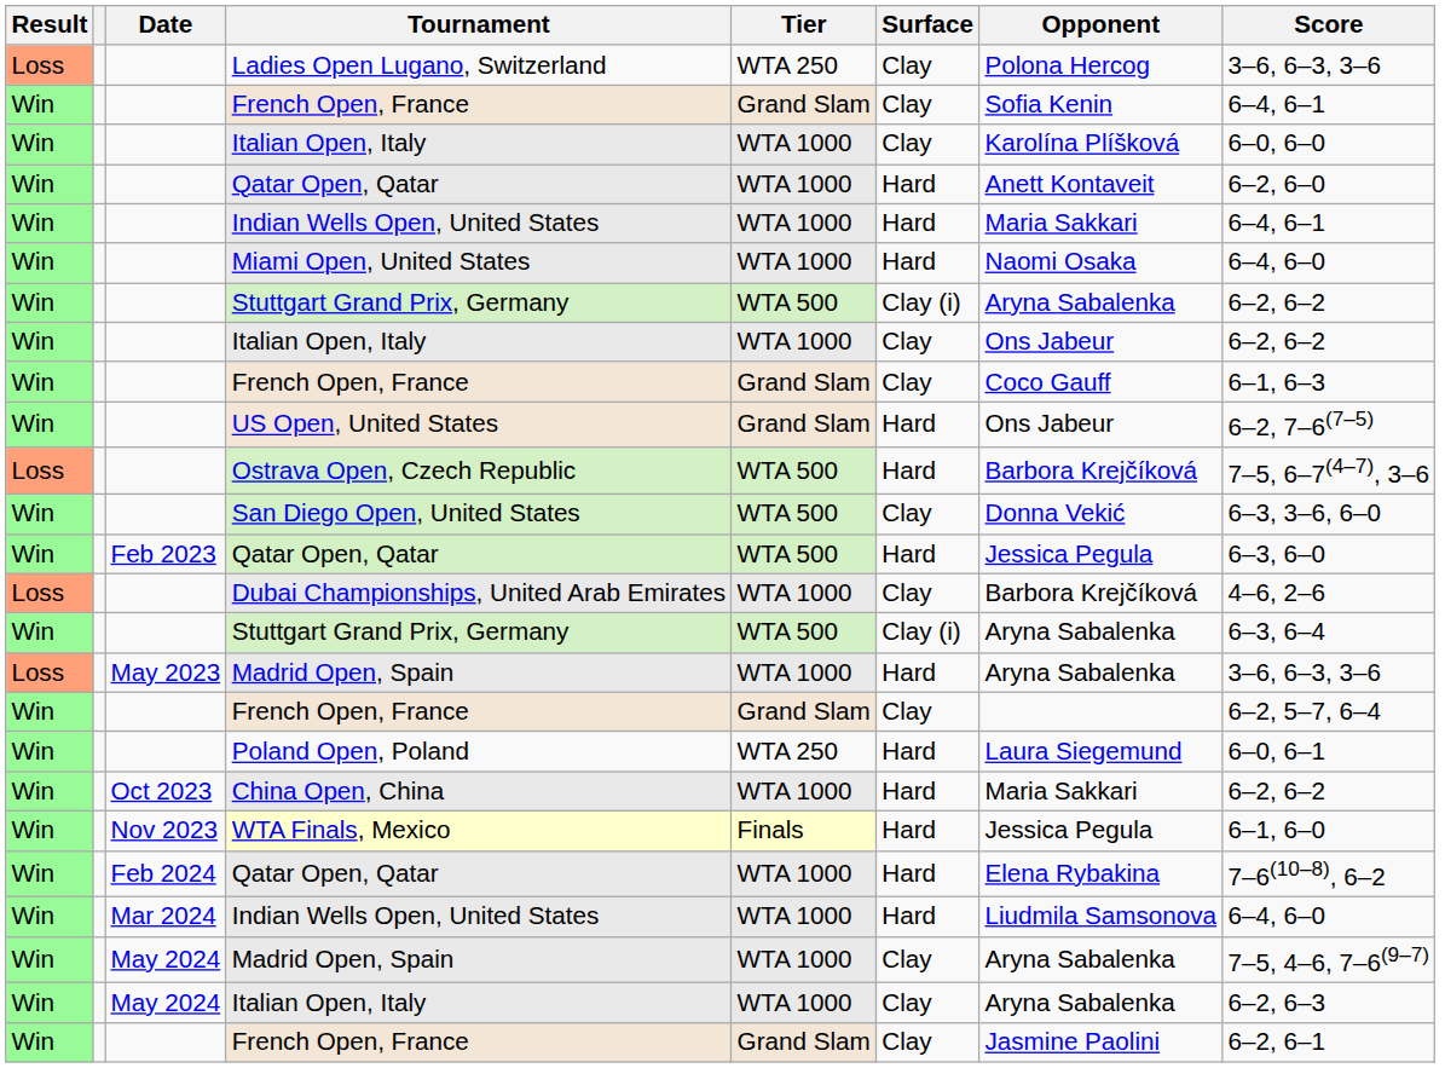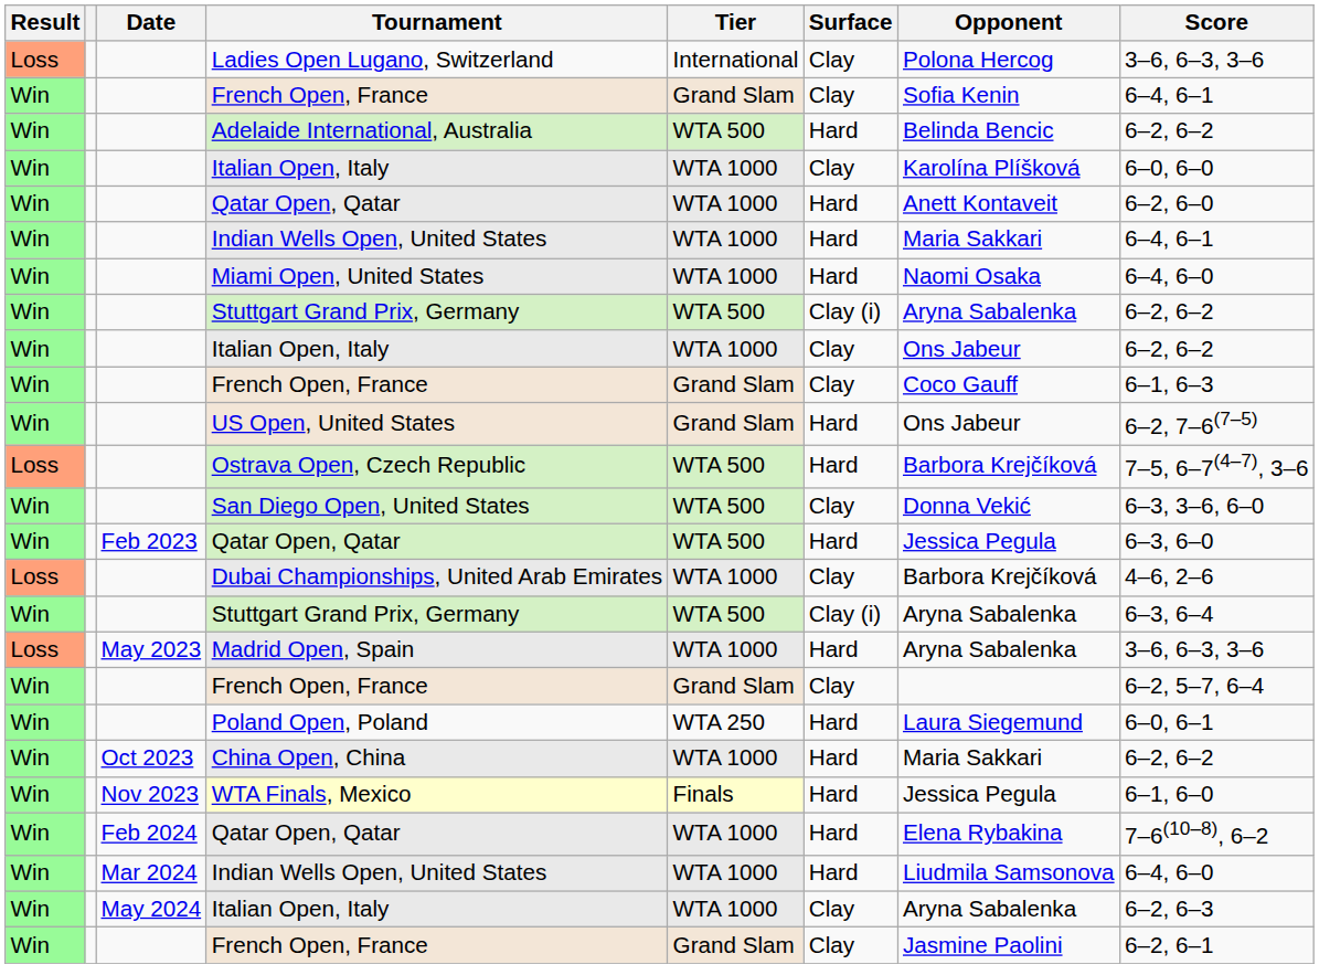Ladies Open Lugano, Switzerland | Tier: WTA 250 -> International
+ row: Win | Adelaide International, Australia | WTA 500 | Hard | Belinda Bencic | 6–2, 6–2
- row: Win | May 2024 | Madrid Open, Spain | WTA 1000 | Clay | Aryna Sabalenka | 7–5, 4–6, 7–6(9–7)
